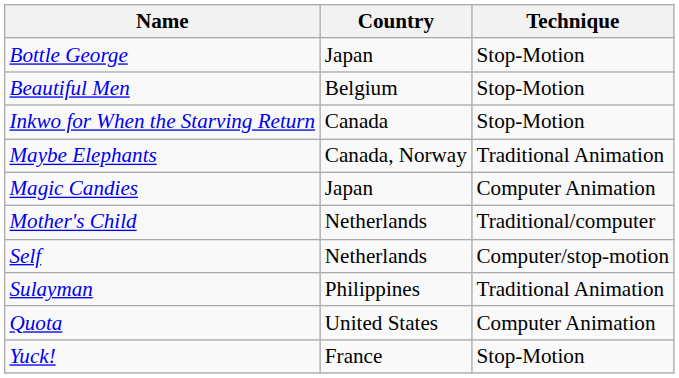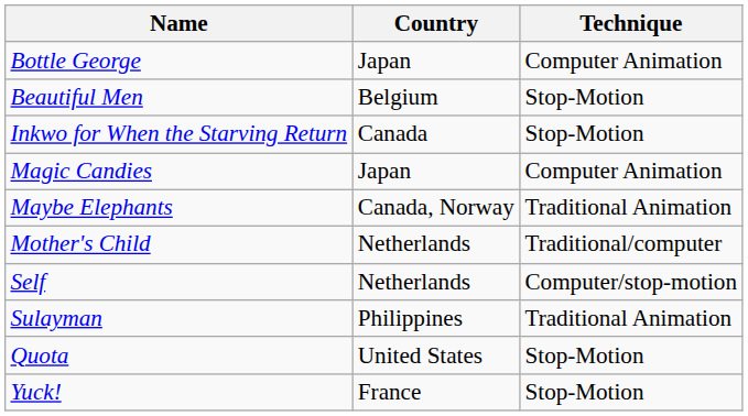Bottle George | Technique: Stop-Motion -> Computer Animation
rows swapped: Magic Candies <-> Maybe Elephants
Quota | Technique: Computer Animation -> Stop-Motion
